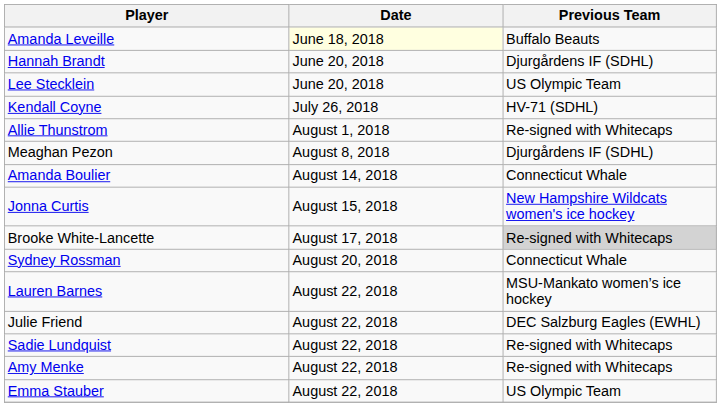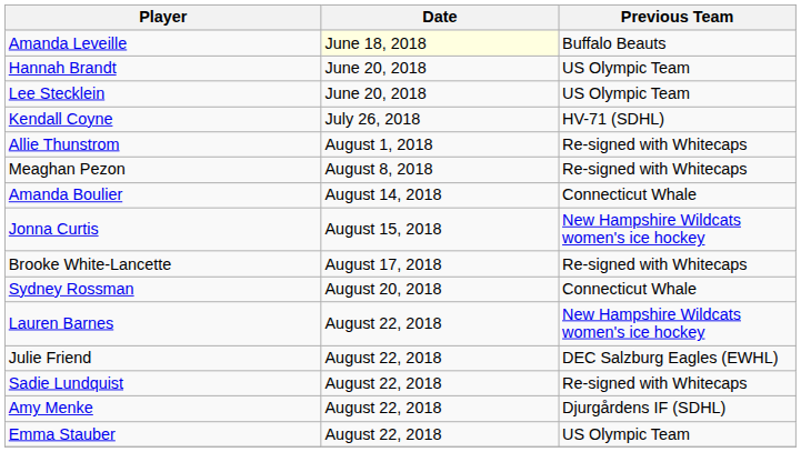Hannah Brandt | Previous Team: Djurgårdens IF (SDHL) -> US Olympic Team
Meaghan Pezon | Previous Team: Djurgårdens IF (SDHL) -> Re-signed with Whitecaps
Brooke White-Lancette | Previous Team: lightgrey background -> no background
Lauren Barnes | Previous Team: MSU-Mankato women’s ice hockey -> New Hampshire Wildcats women's ice hockey
Amy Menke | Previous Team: Re-signed with Whitecaps -> Djurgårdens IF (SDHL)
